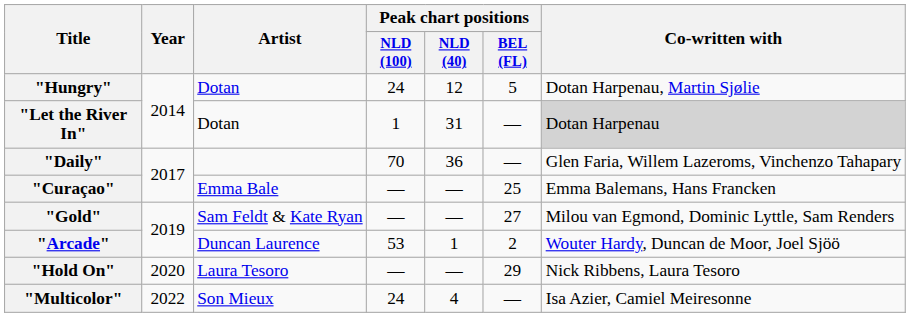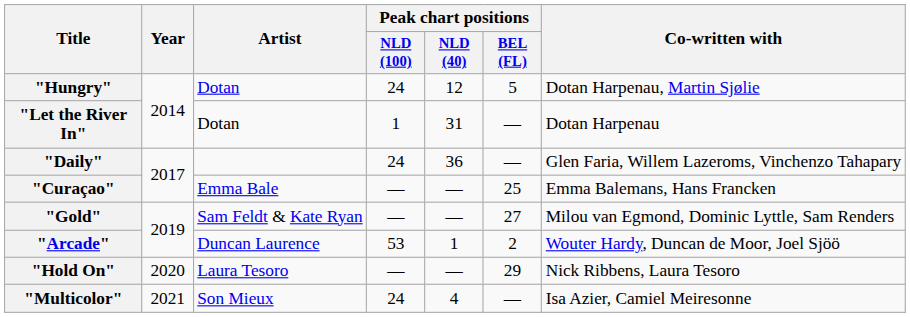"Let the River In" | Co-written with: lightgrey background -> no background
"Daily" | Peak chart positions / NLD (100): 70 -> 24
"Multicolor" | Year: 2022 -> 2021
